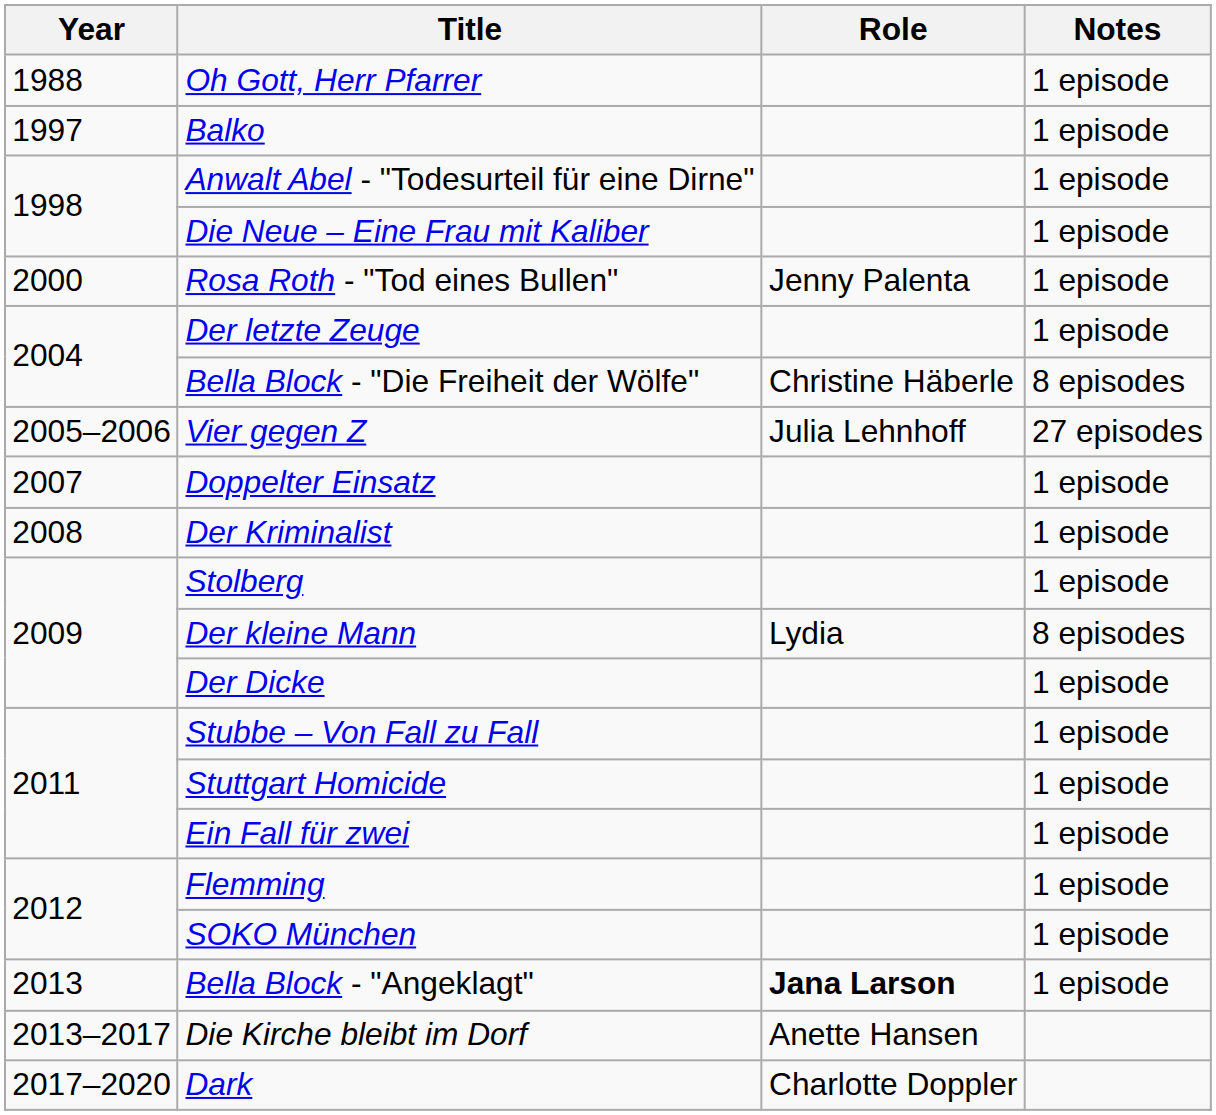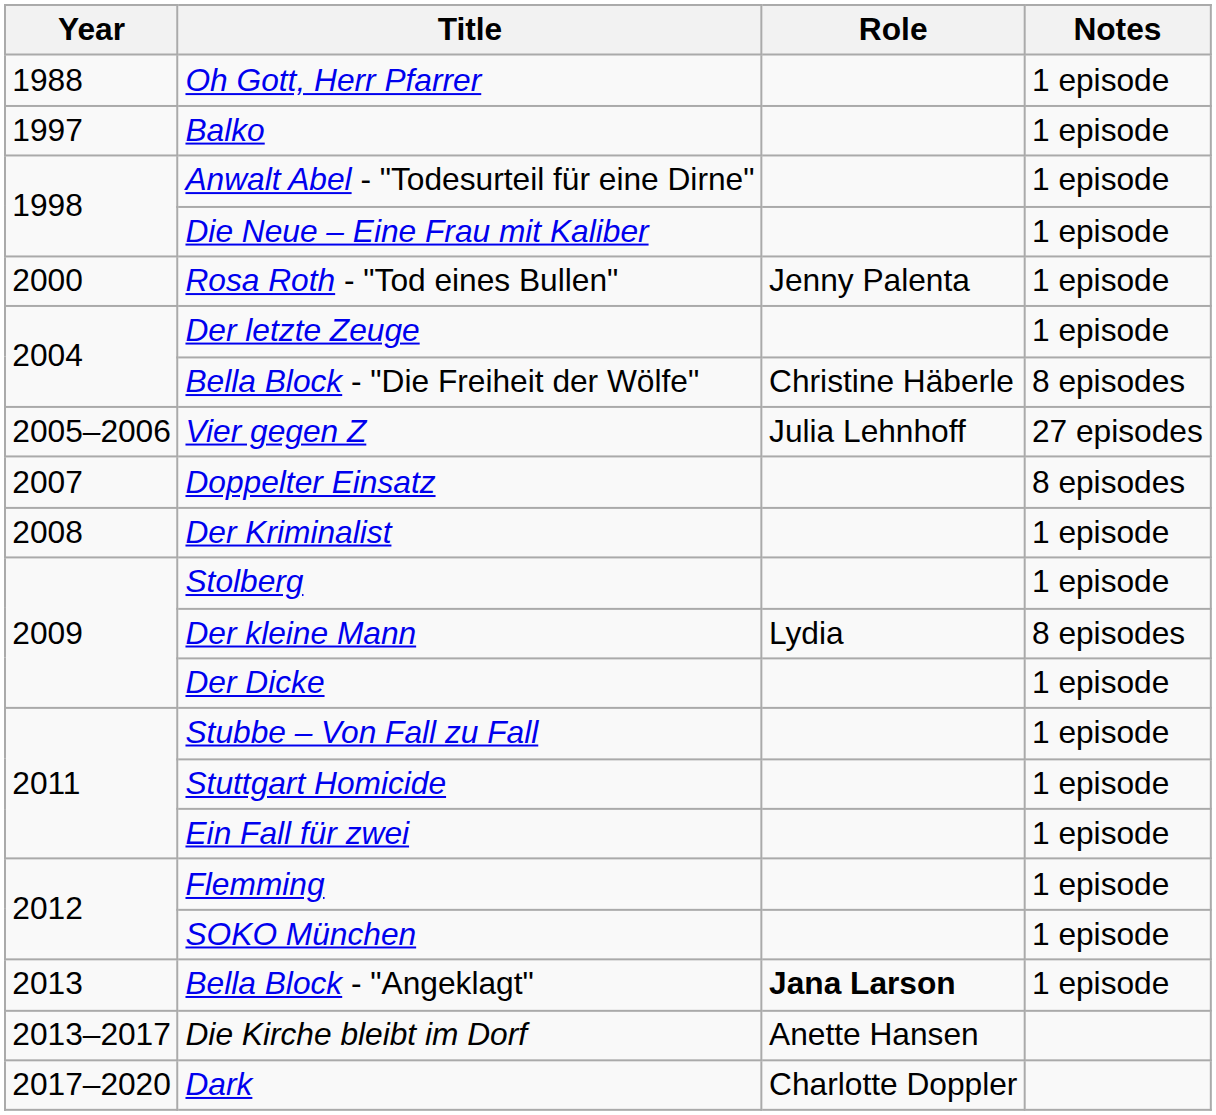Doppelter Einsatz | Notes: 1 episode -> 8 episodes
